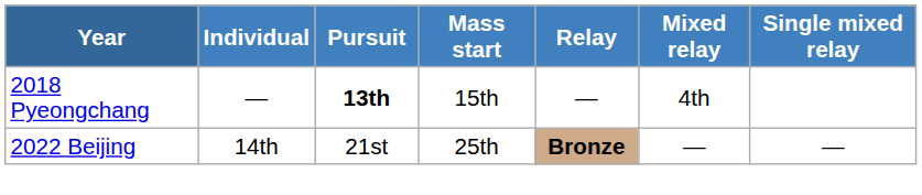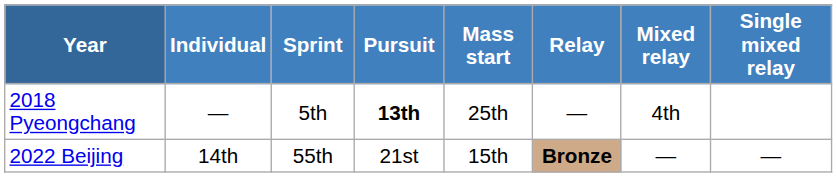+ column: Sprint | 5th | 55th
2018 Pyeongchang | Mass start: 15th -> 25th
2022 Beijing | Mass start: 25th -> 15th
